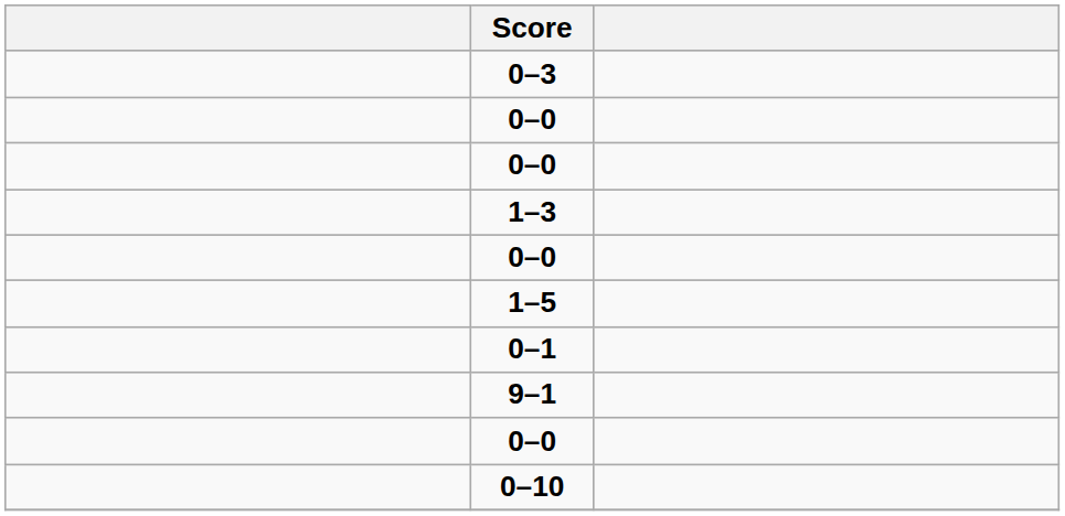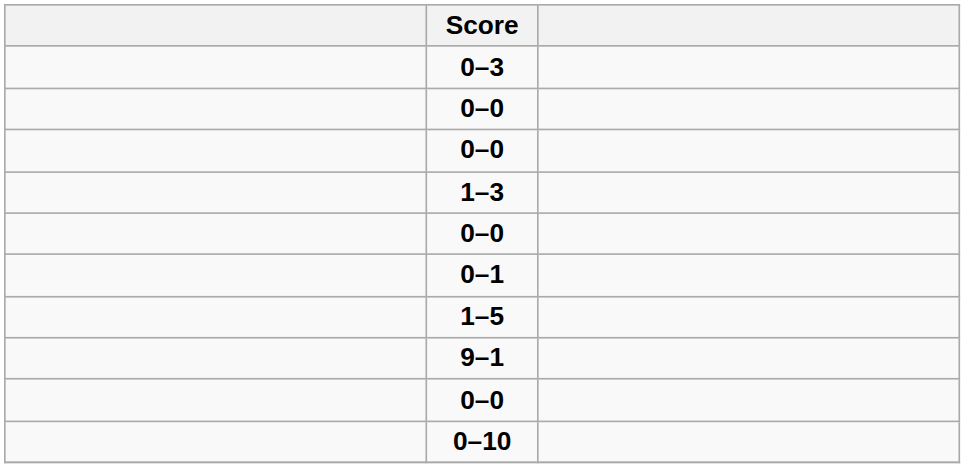rows swapped: 1–5 <-> 0–1
